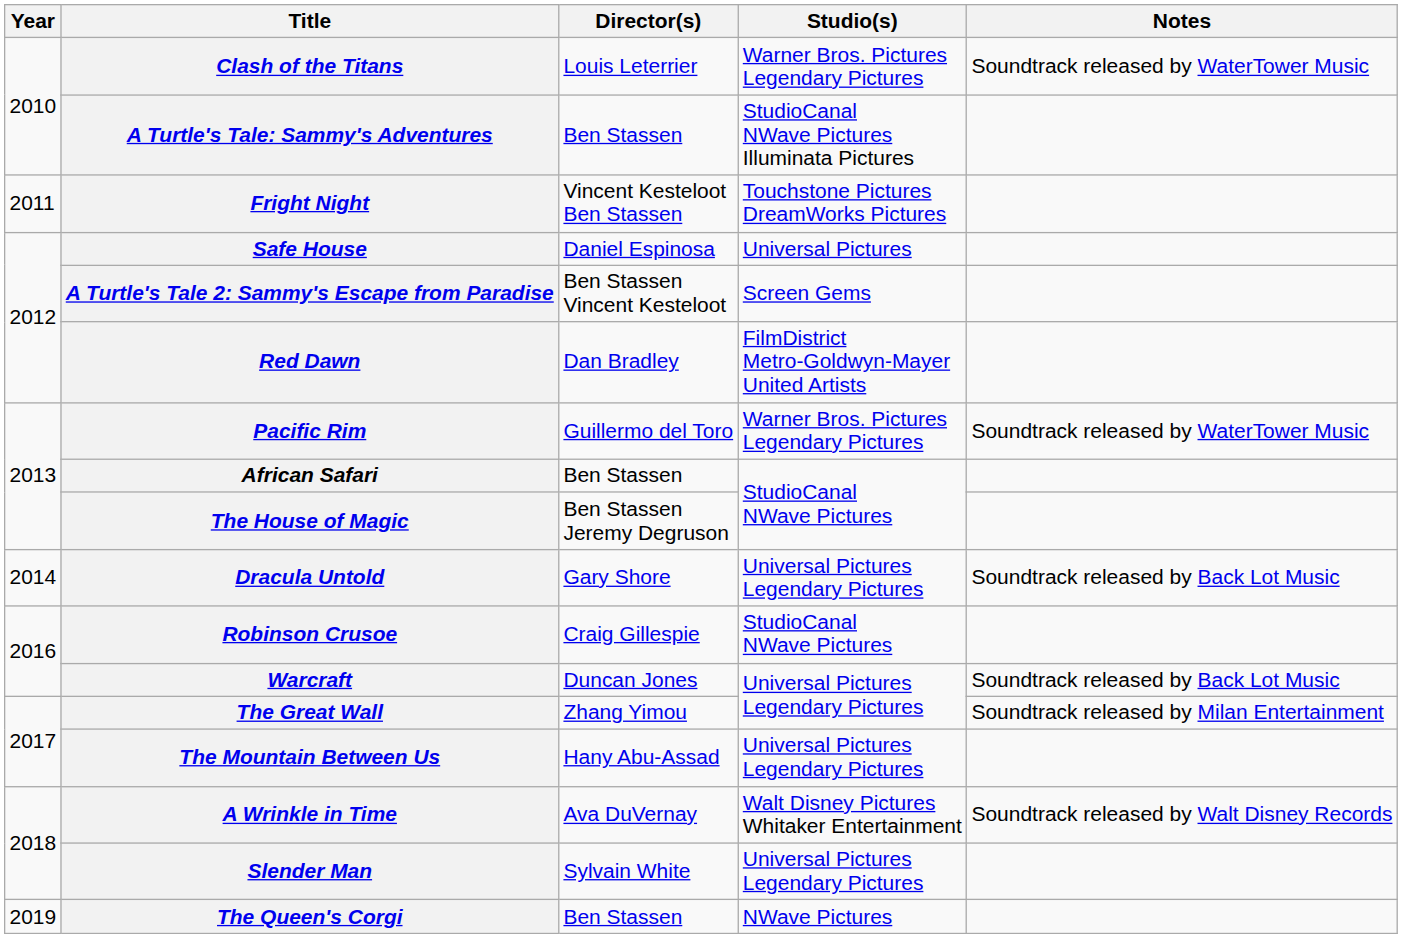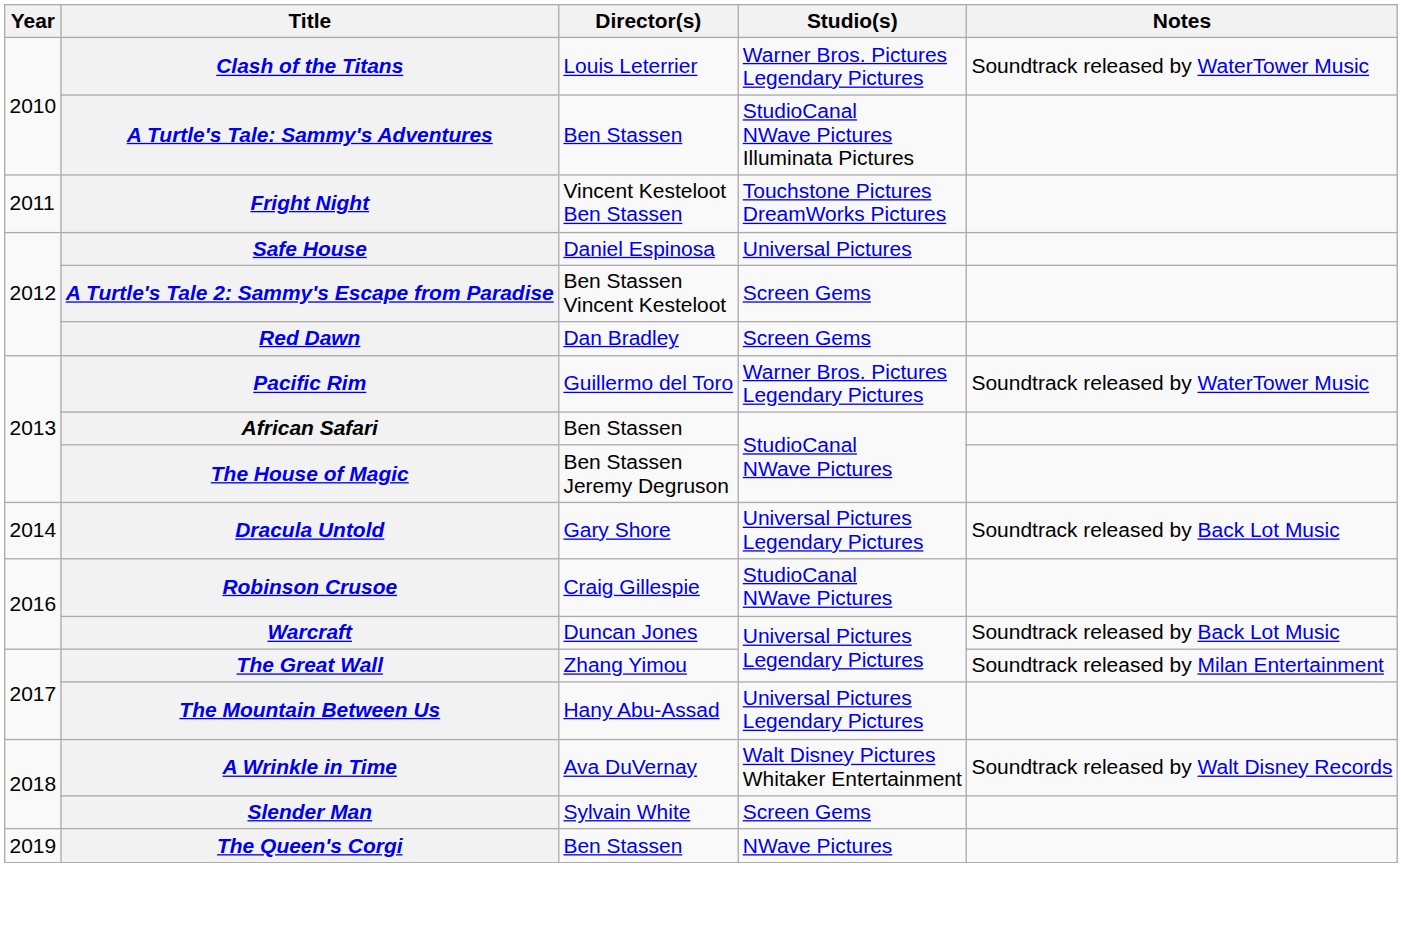Red Dawn | Studio(s): FilmDistrict Metro-Goldwyn-Mayer United Artists -> Screen Gems
Slender Man | Studio(s): Universal Pictures Legendary Pictures -> Screen Gems
